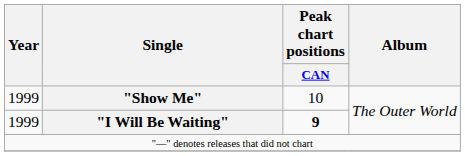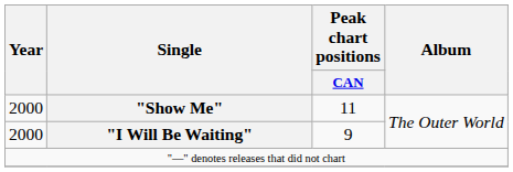"Show Me" | Year: 1999 -> 2000
"Show Me" | Peak chart positions / CAN: 10 -> 11
"I Will Be Waiting" | Year: 1999 -> 2000
"I Will Be Waiting" | Peak chart positions / CAN: bold -> normal
